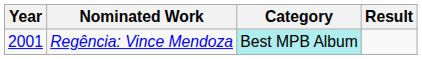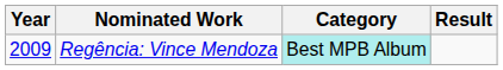Regência: Vince Mendoza | Year: 2001 -> 2009
